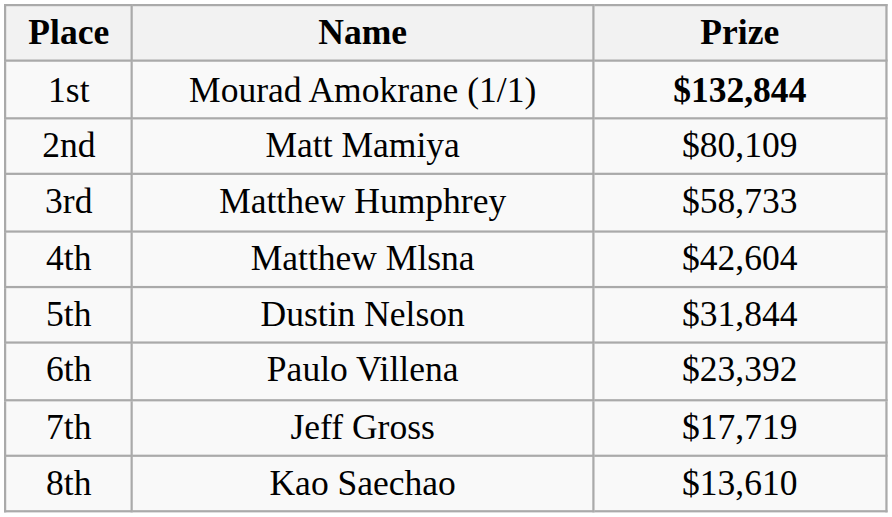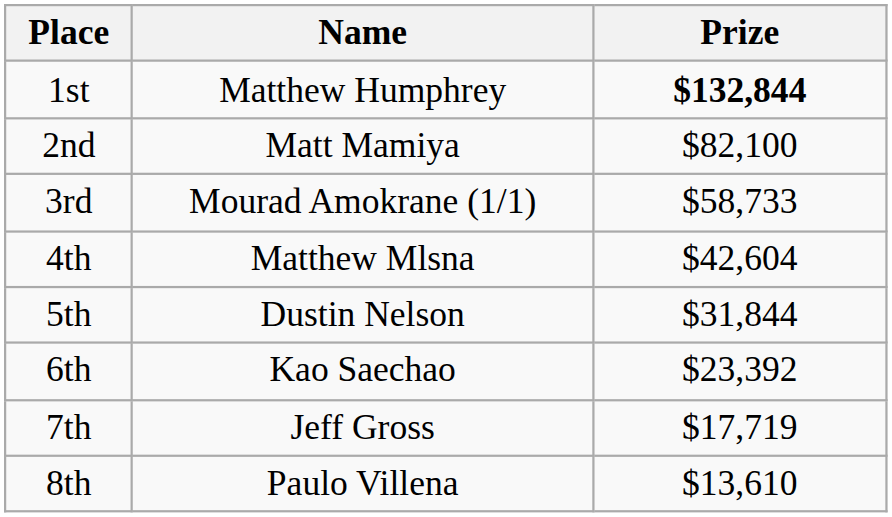1st | Name: Mourad Amokrane (1/1) -> Matthew Humphrey
2nd | Prize: $80,109 -> $82,100
3rd | Name: Matthew Humphrey -> Mourad Amokrane (1/1)
6th | Name: Paulo Villena -> Kao Saechao
8th | Name: Kao Saechao -> Paulo Villena
